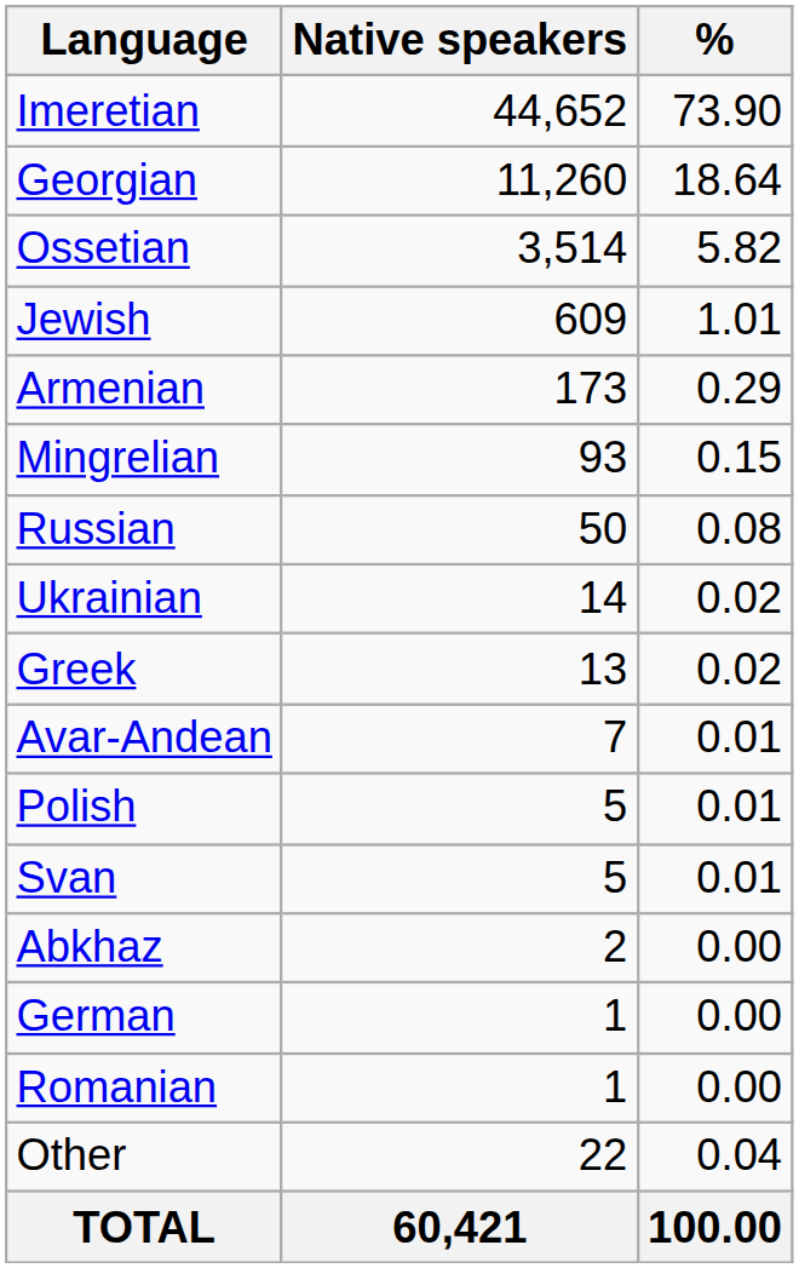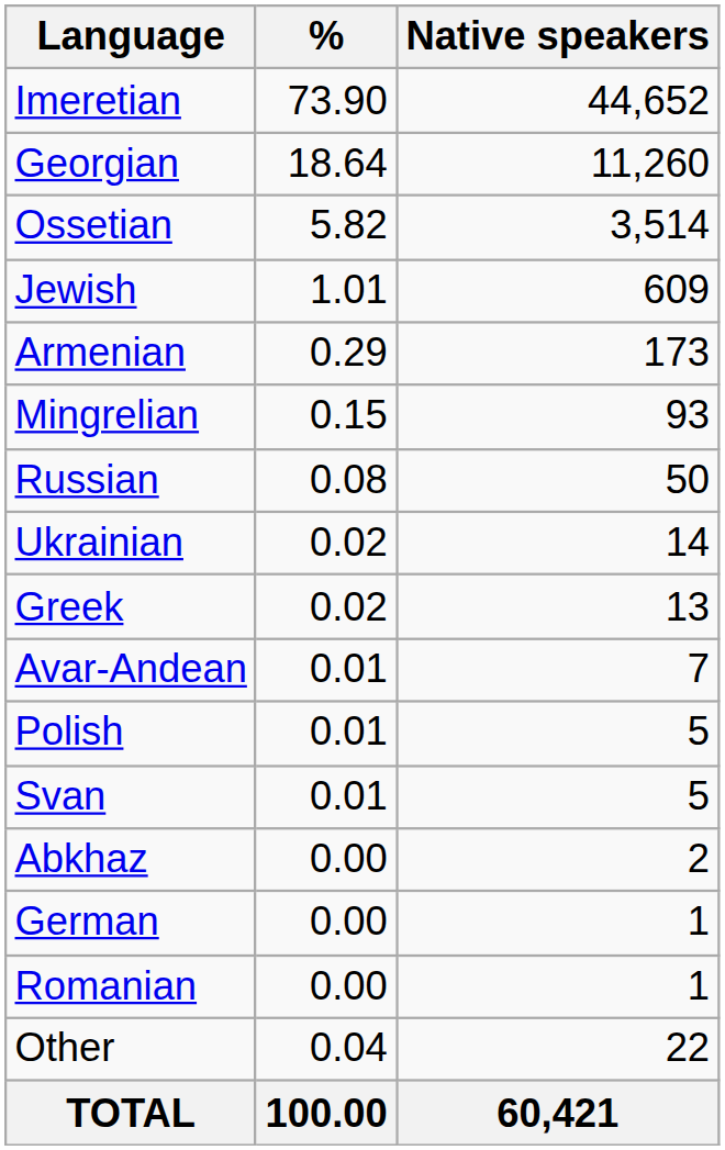columns swapped: Native speakers <-> %
